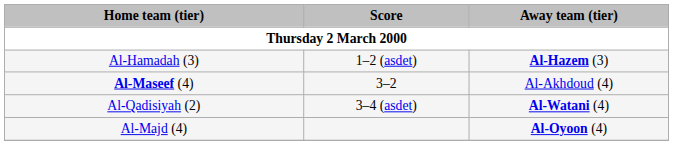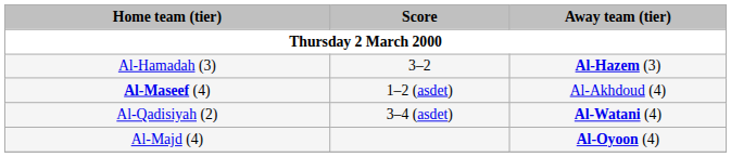Al-Hamadah (3) | Score: 1–2 (asdet) -> 3–2
Al-Maseef (4) | Score: 3–2 -> 1–2 (asdet)
